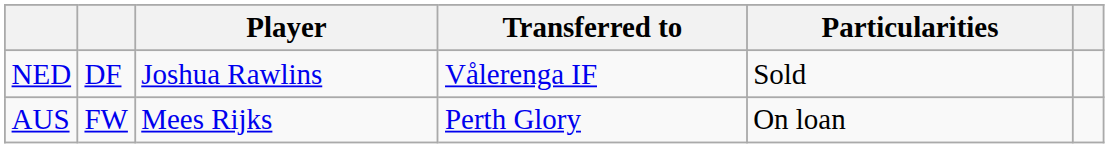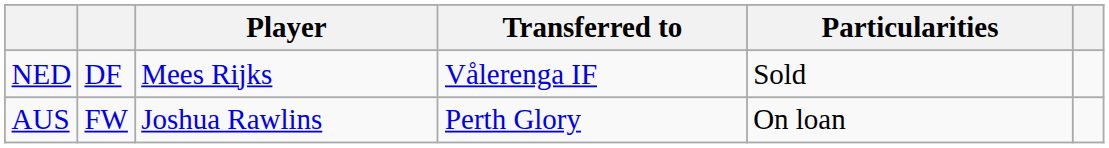NED | Player: Joshua Rawlins -> Mees Rijks
AUS | Player: Mees Rijks -> Joshua Rawlins
